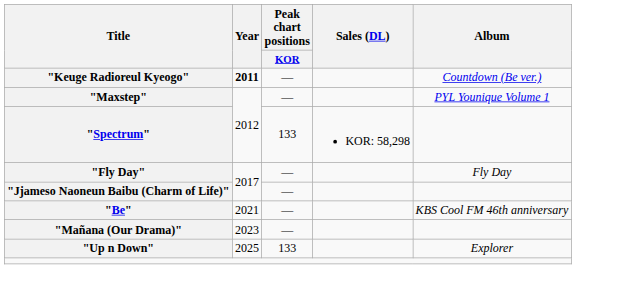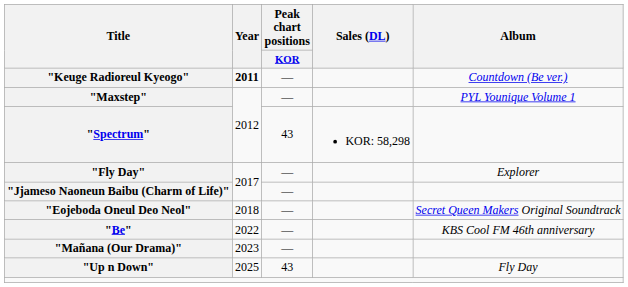"Spectrum" | Peak chart positions / KOR: 133 -> 43
"Fly Day" | Album: Fly Day -> Explorer
+ row: "Eojeboda Oneul Deo Neol" | 2018 | — | Secret Queen Makers Original Soundtrack
"Be" | Year: 2021 -> 2022
"Up n Down" | Peak chart positions / KOR: 133 -> 43
"Up n Down" | Album: Explorer -> Fly Day
